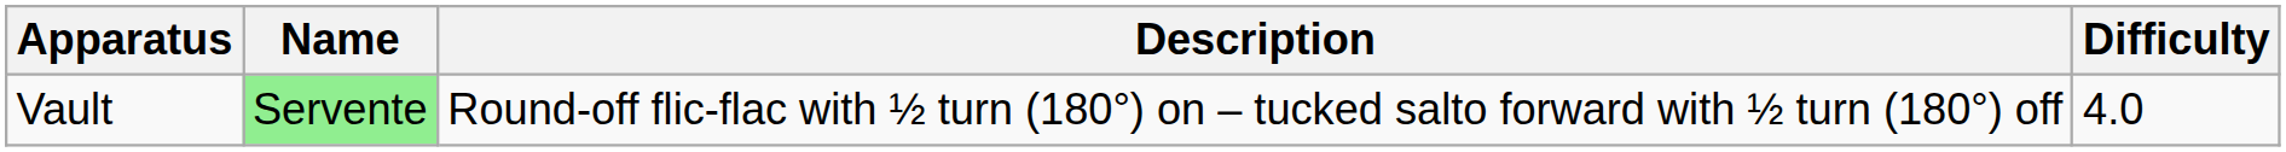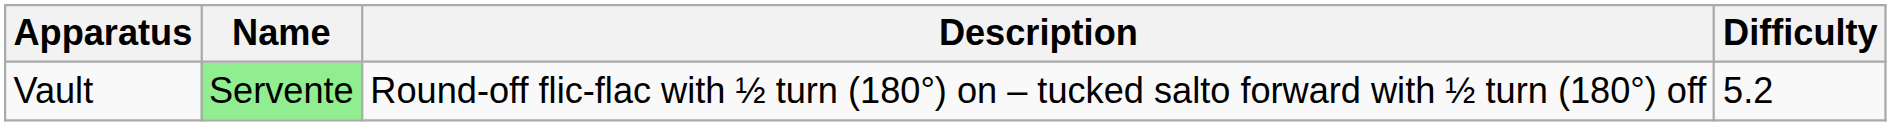Vault | Difficulty: 4.0 -> 5.2
